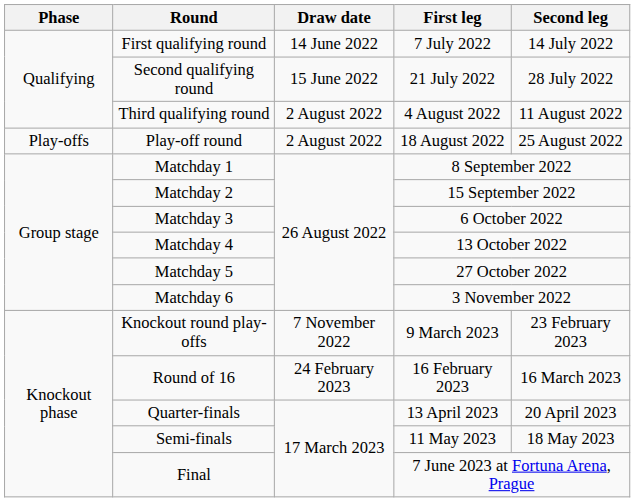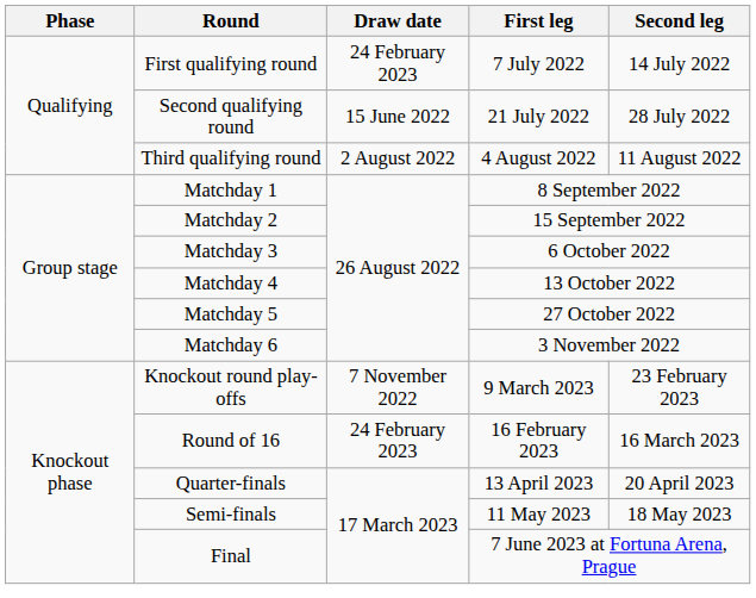First qualifying round | Draw date: 14 June 2022 -> 24 February 2023
- row: Play-offs | Play-off round | 2 August 2022 | 18 August 2022 | 25 August 2022
